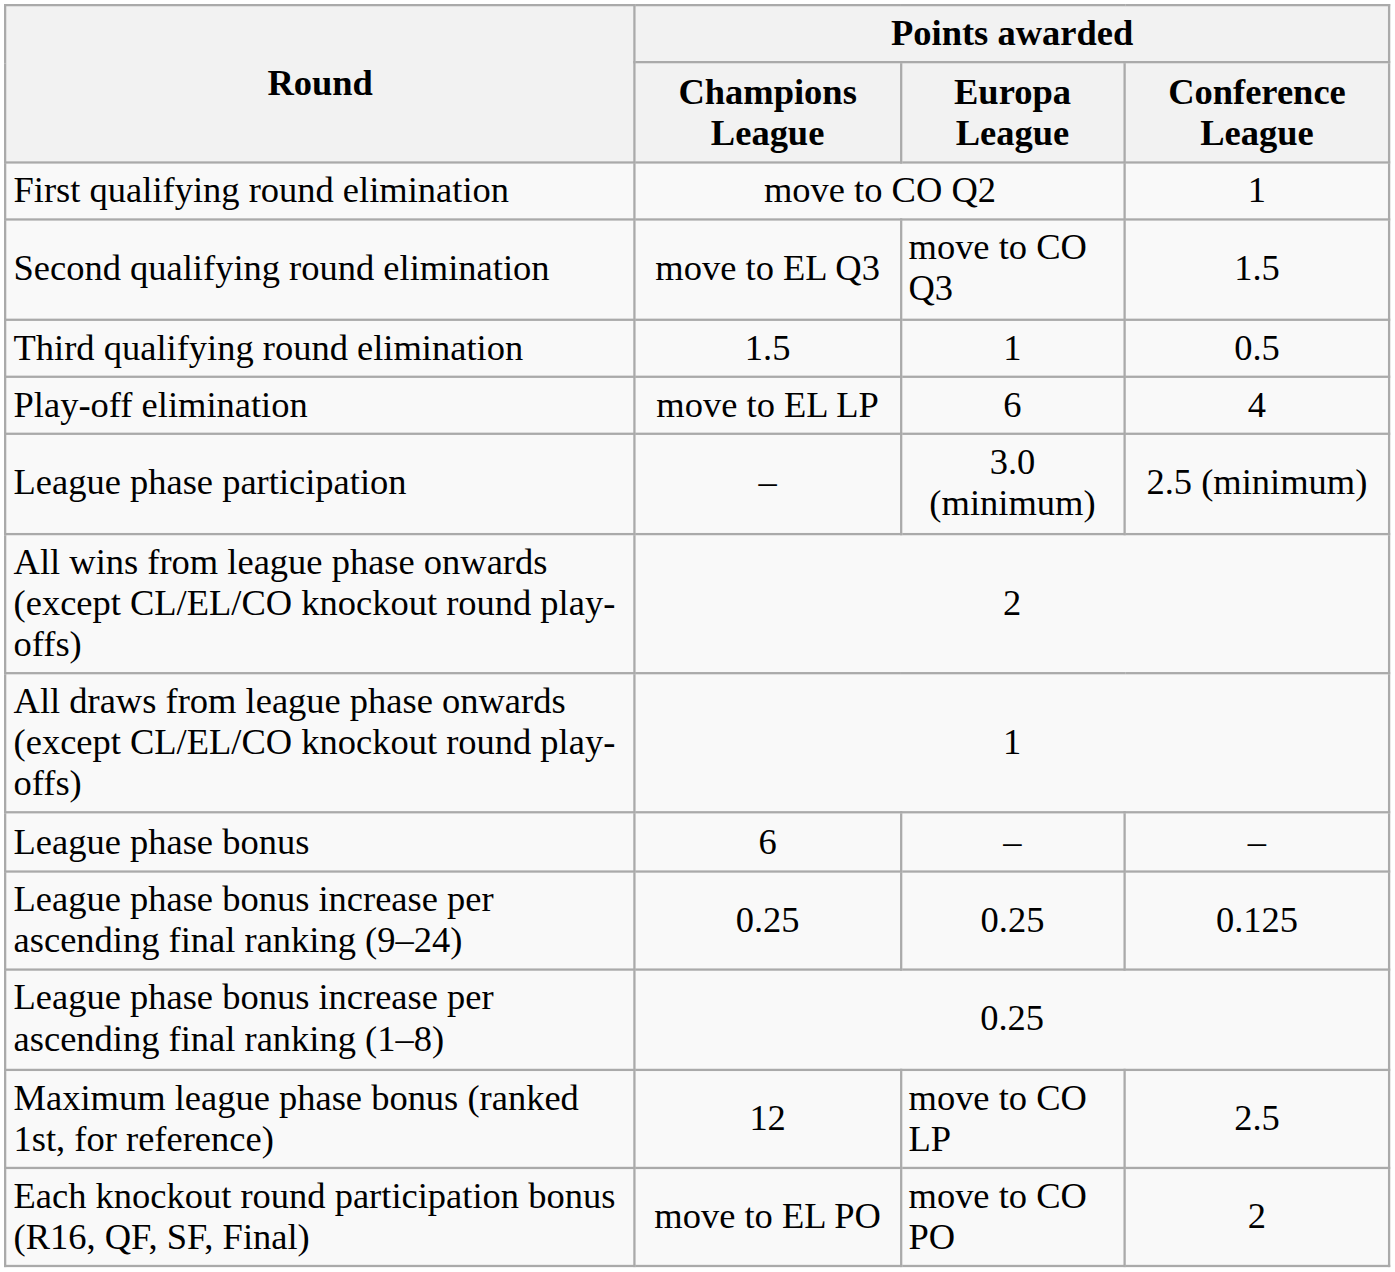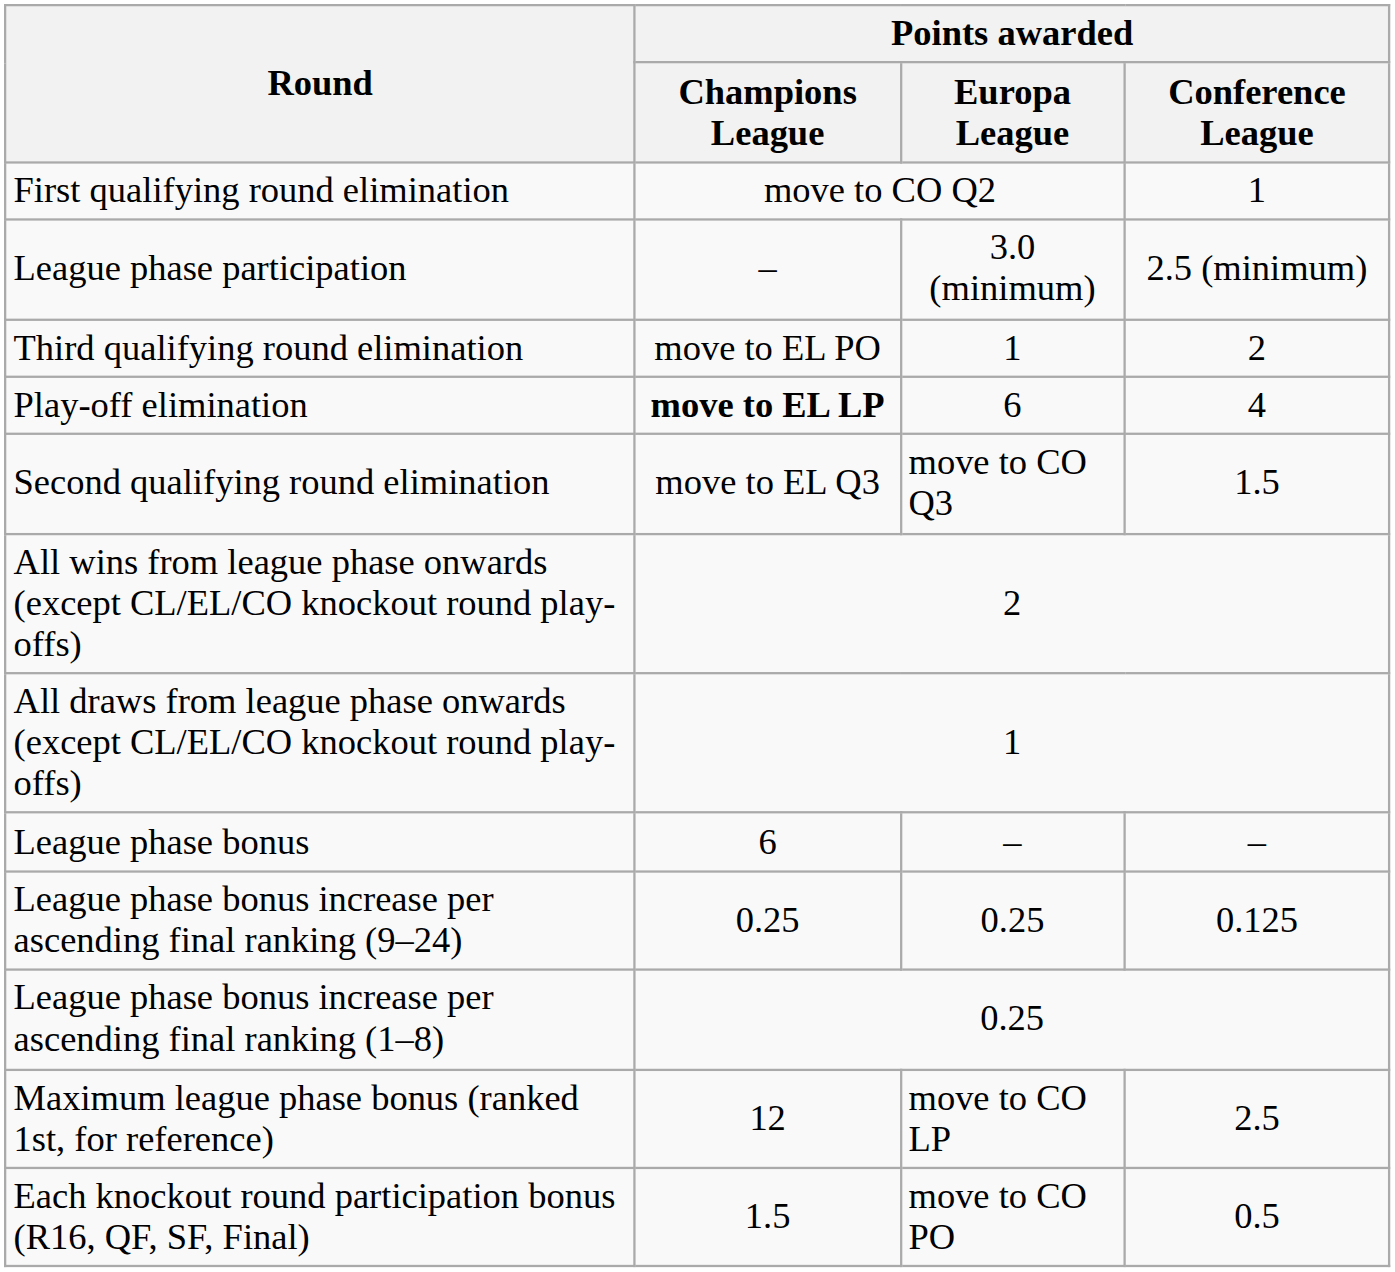rows swapped: Second qualifying round elimination <-> League phase participation
Third qualifying round elimination | Points awarded / Champions League: 1.5 -> move to EL PO
Third qualifying round elimination | Points awarded / Conference League: 0.5 -> 2
Play-off elimination | Points awarded / Champions League: normal -> bold
Each knockout round participation bonus (R16, QF, SF, Final) | Points awarded / Champions League: move to EL PO -> 1.5
Each knockout round participation bonus (R16, QF, SF, Final) | Points awarded / Conference League: 2 -> 0.5
